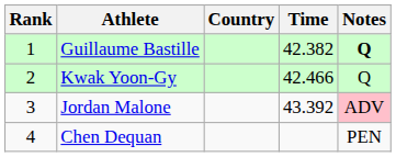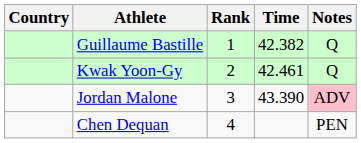columns swapped: Rank <-> Country
Guillaume Bastille | Notes: bold -> normal
Kwak Yoon-Gy | Time: 42.466 -> 42.461
Jordan Malone | Time: 43.392 -> 43.390
